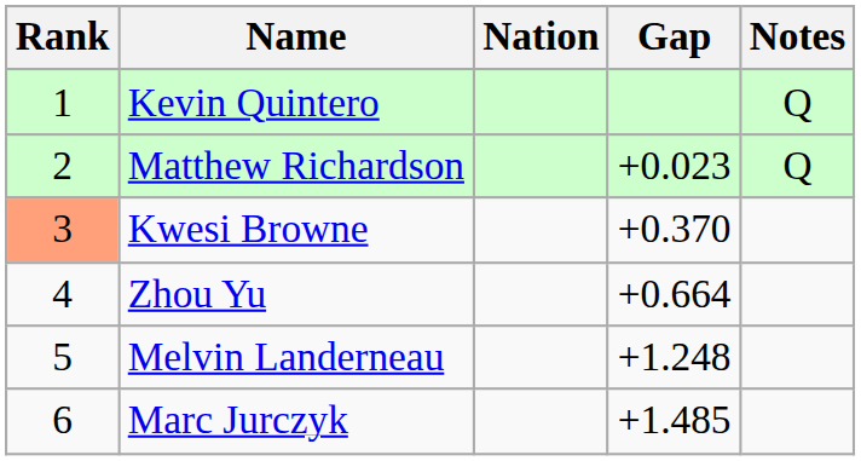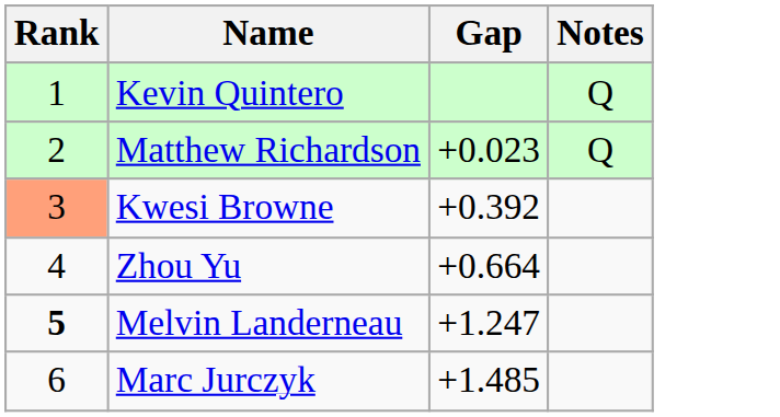- column: Nation
Kwesi Browne | Gap: +0.370 -> +0.392
Melvin Landerneau | Rank: normal -> bold
Melvin Landerneau | Gap: +1.248 -> +1.247
